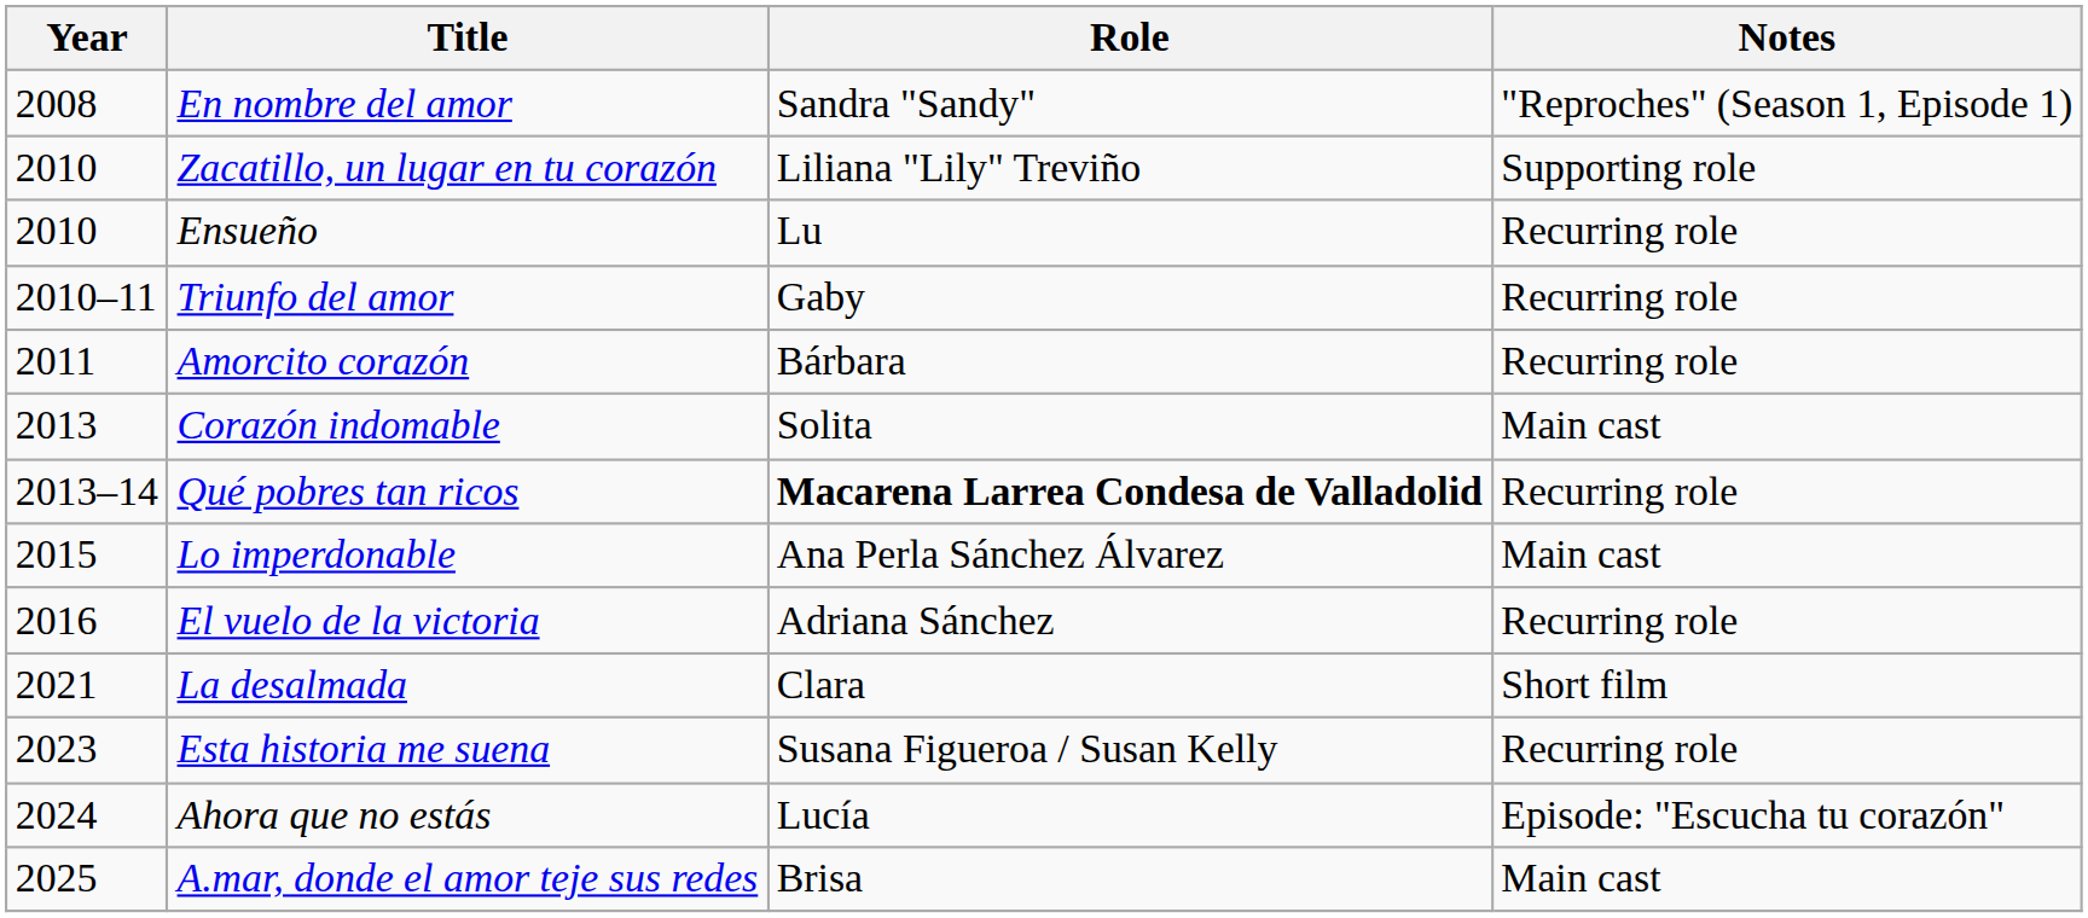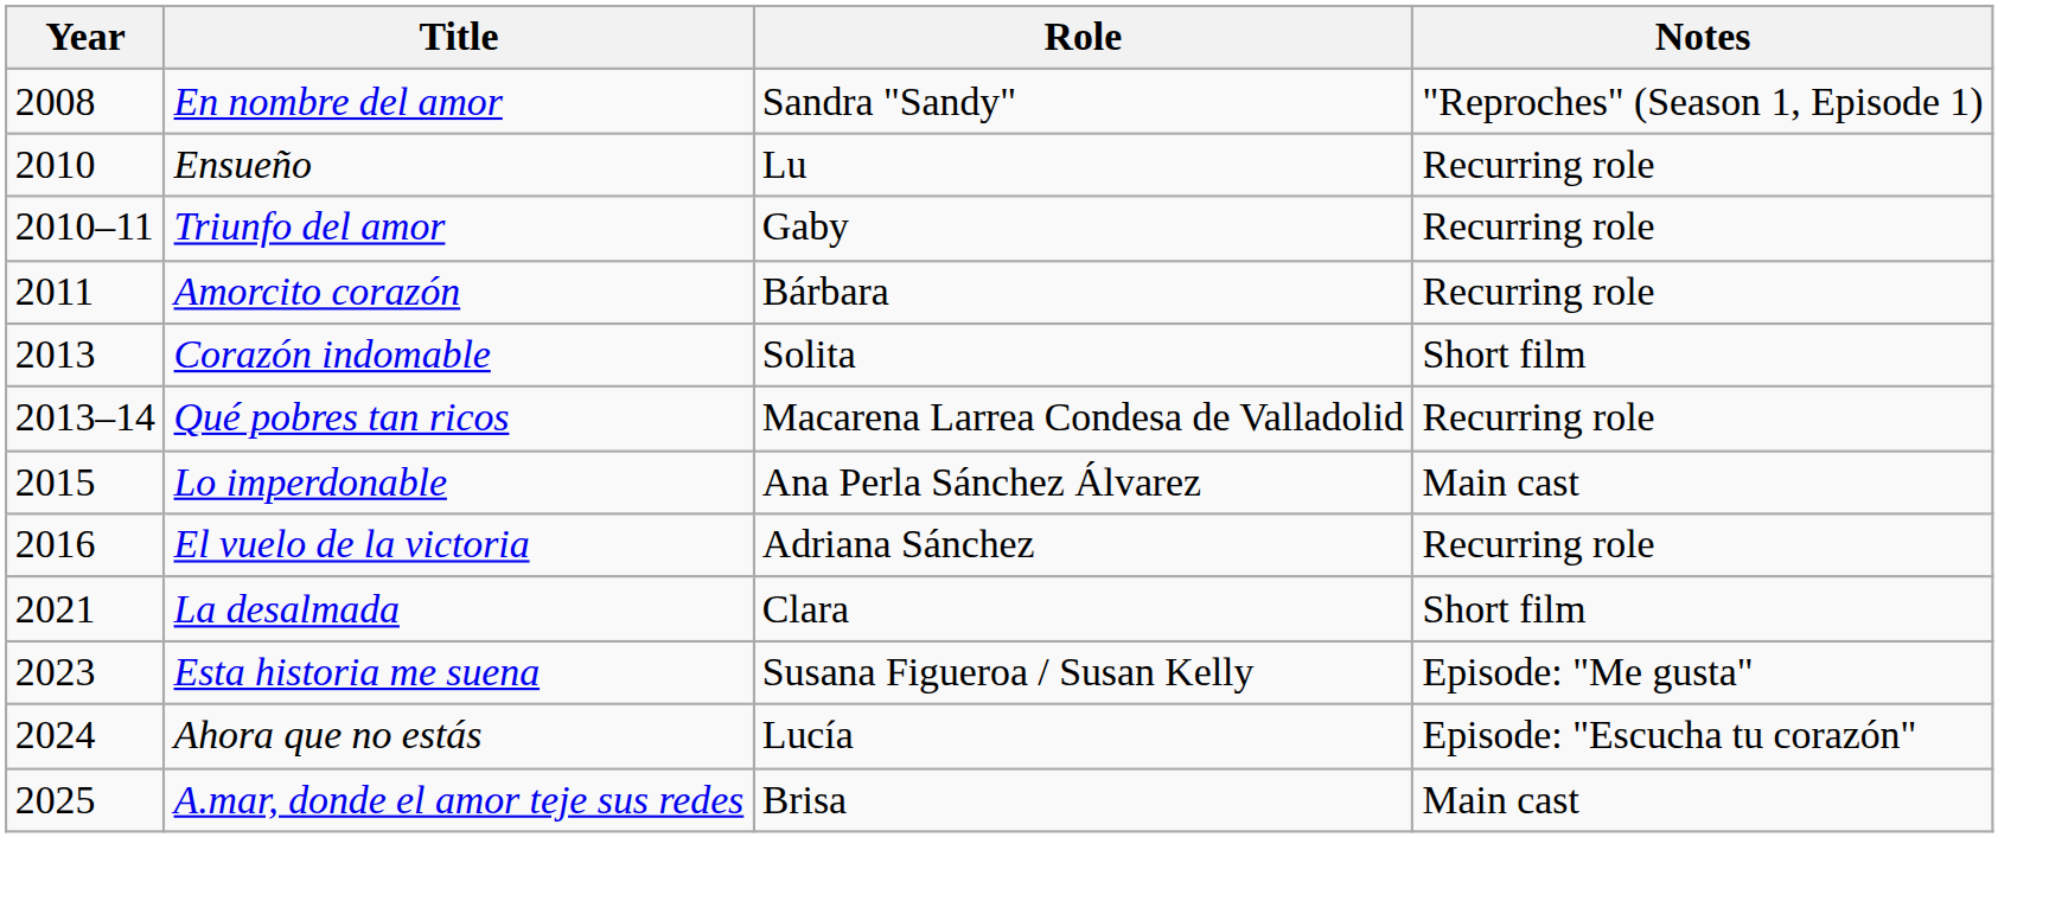- row: 2010 | Zacatillo, un lugar en tu corazón | Liliana "Lily" Treviño | Supporting role
Corazón indomable | Notes: Main cast -> Short film
Qué pobres tan ricos | Role: bold -> normal
Esta historia me suena | Notes: Recurring role -> Episode: "Me gusta"
